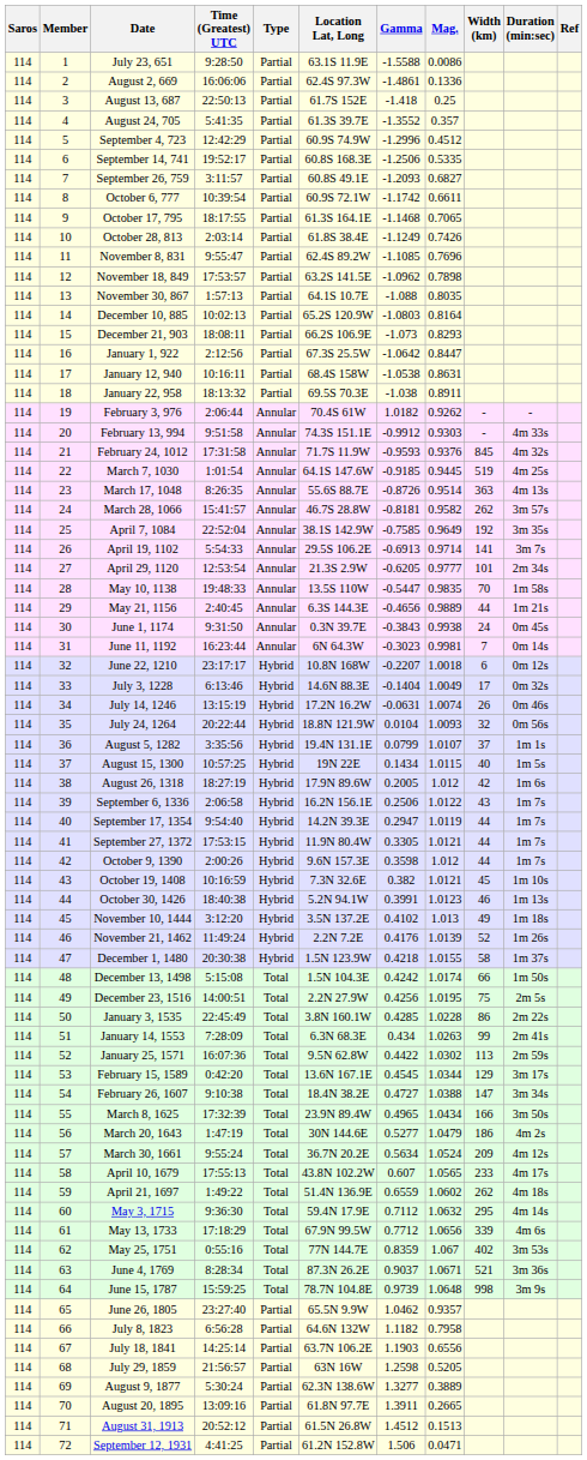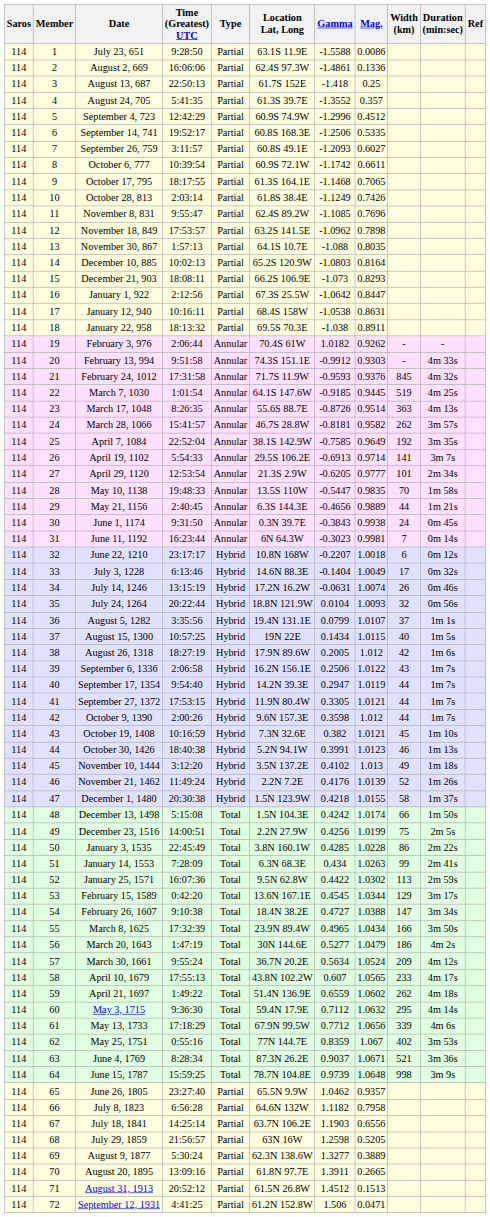September 26, 759 | Mag.: 0.6827 -> 0.6027
December 23, 1516 | Mag.: 1.0195 -> 1.0199
